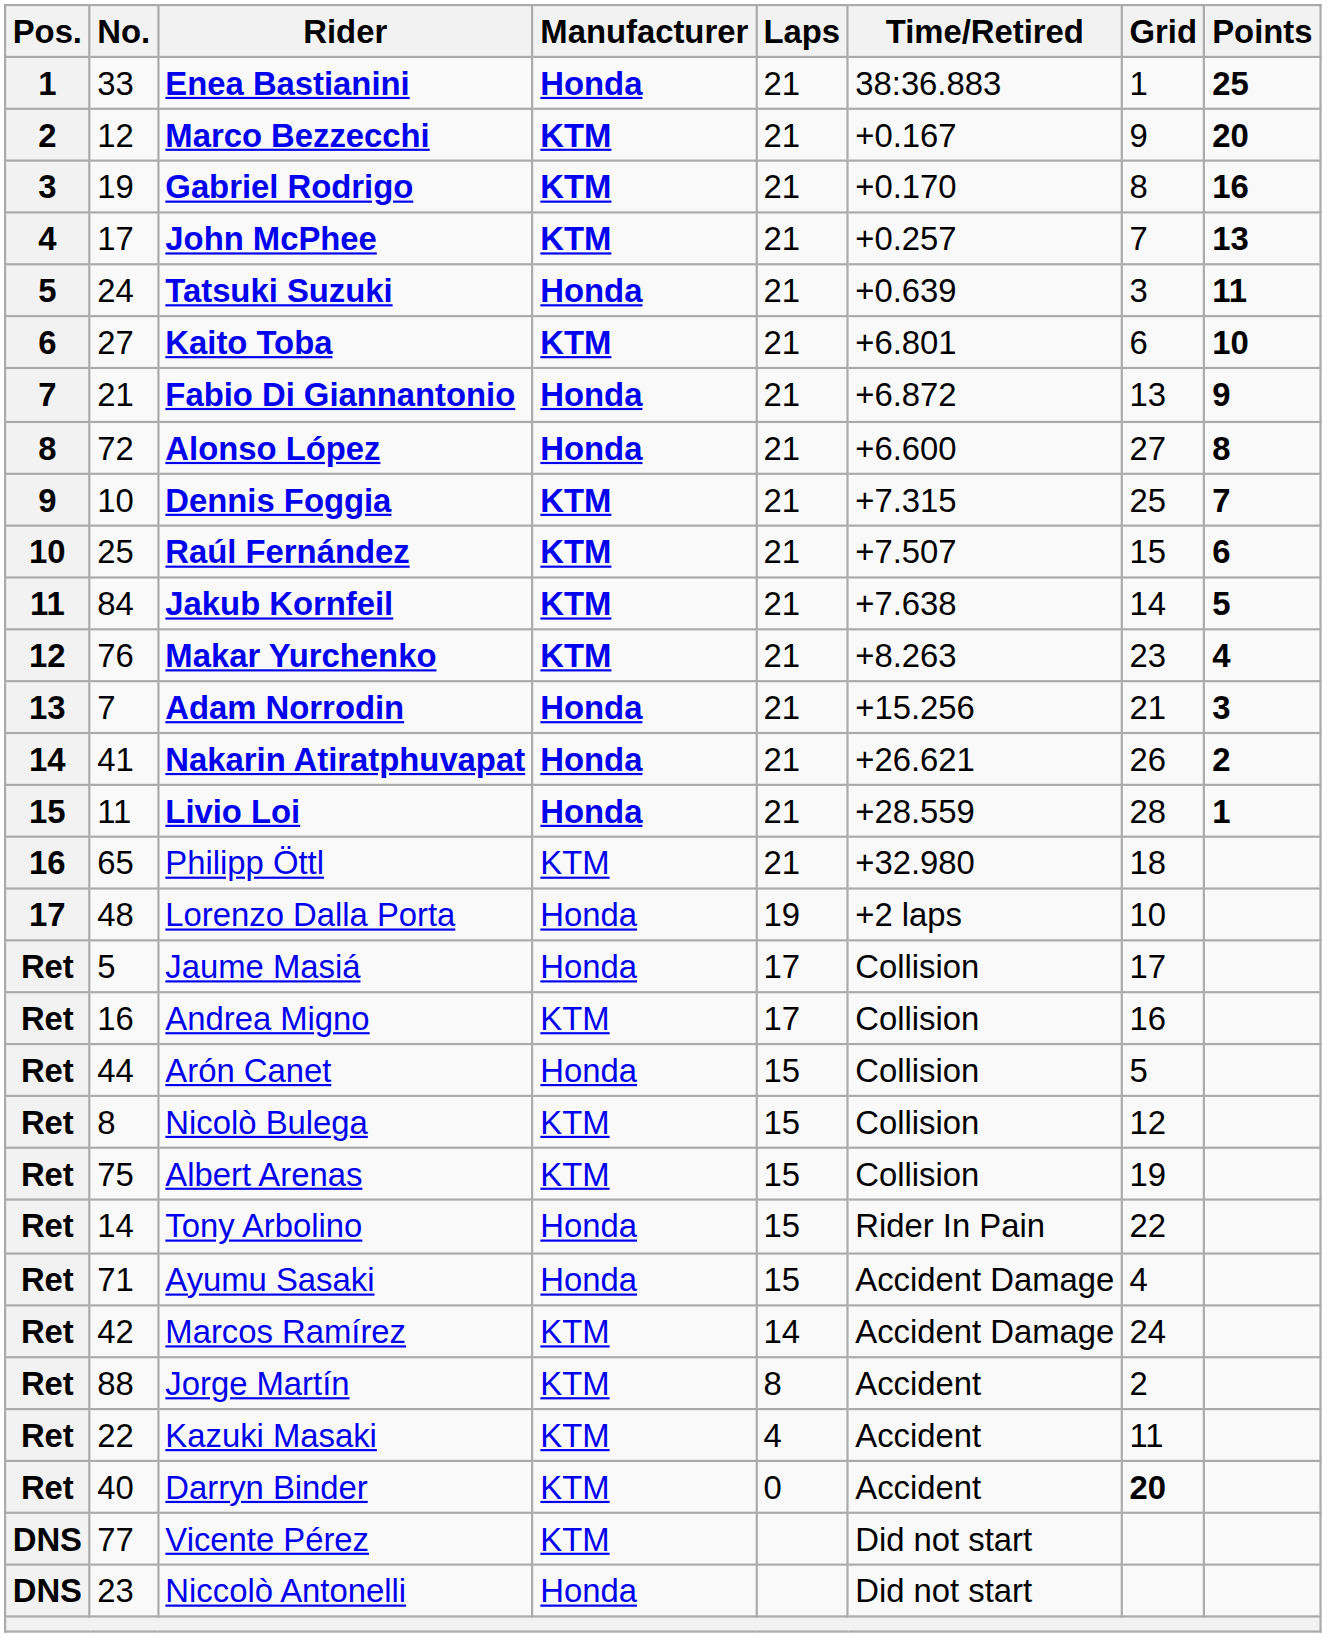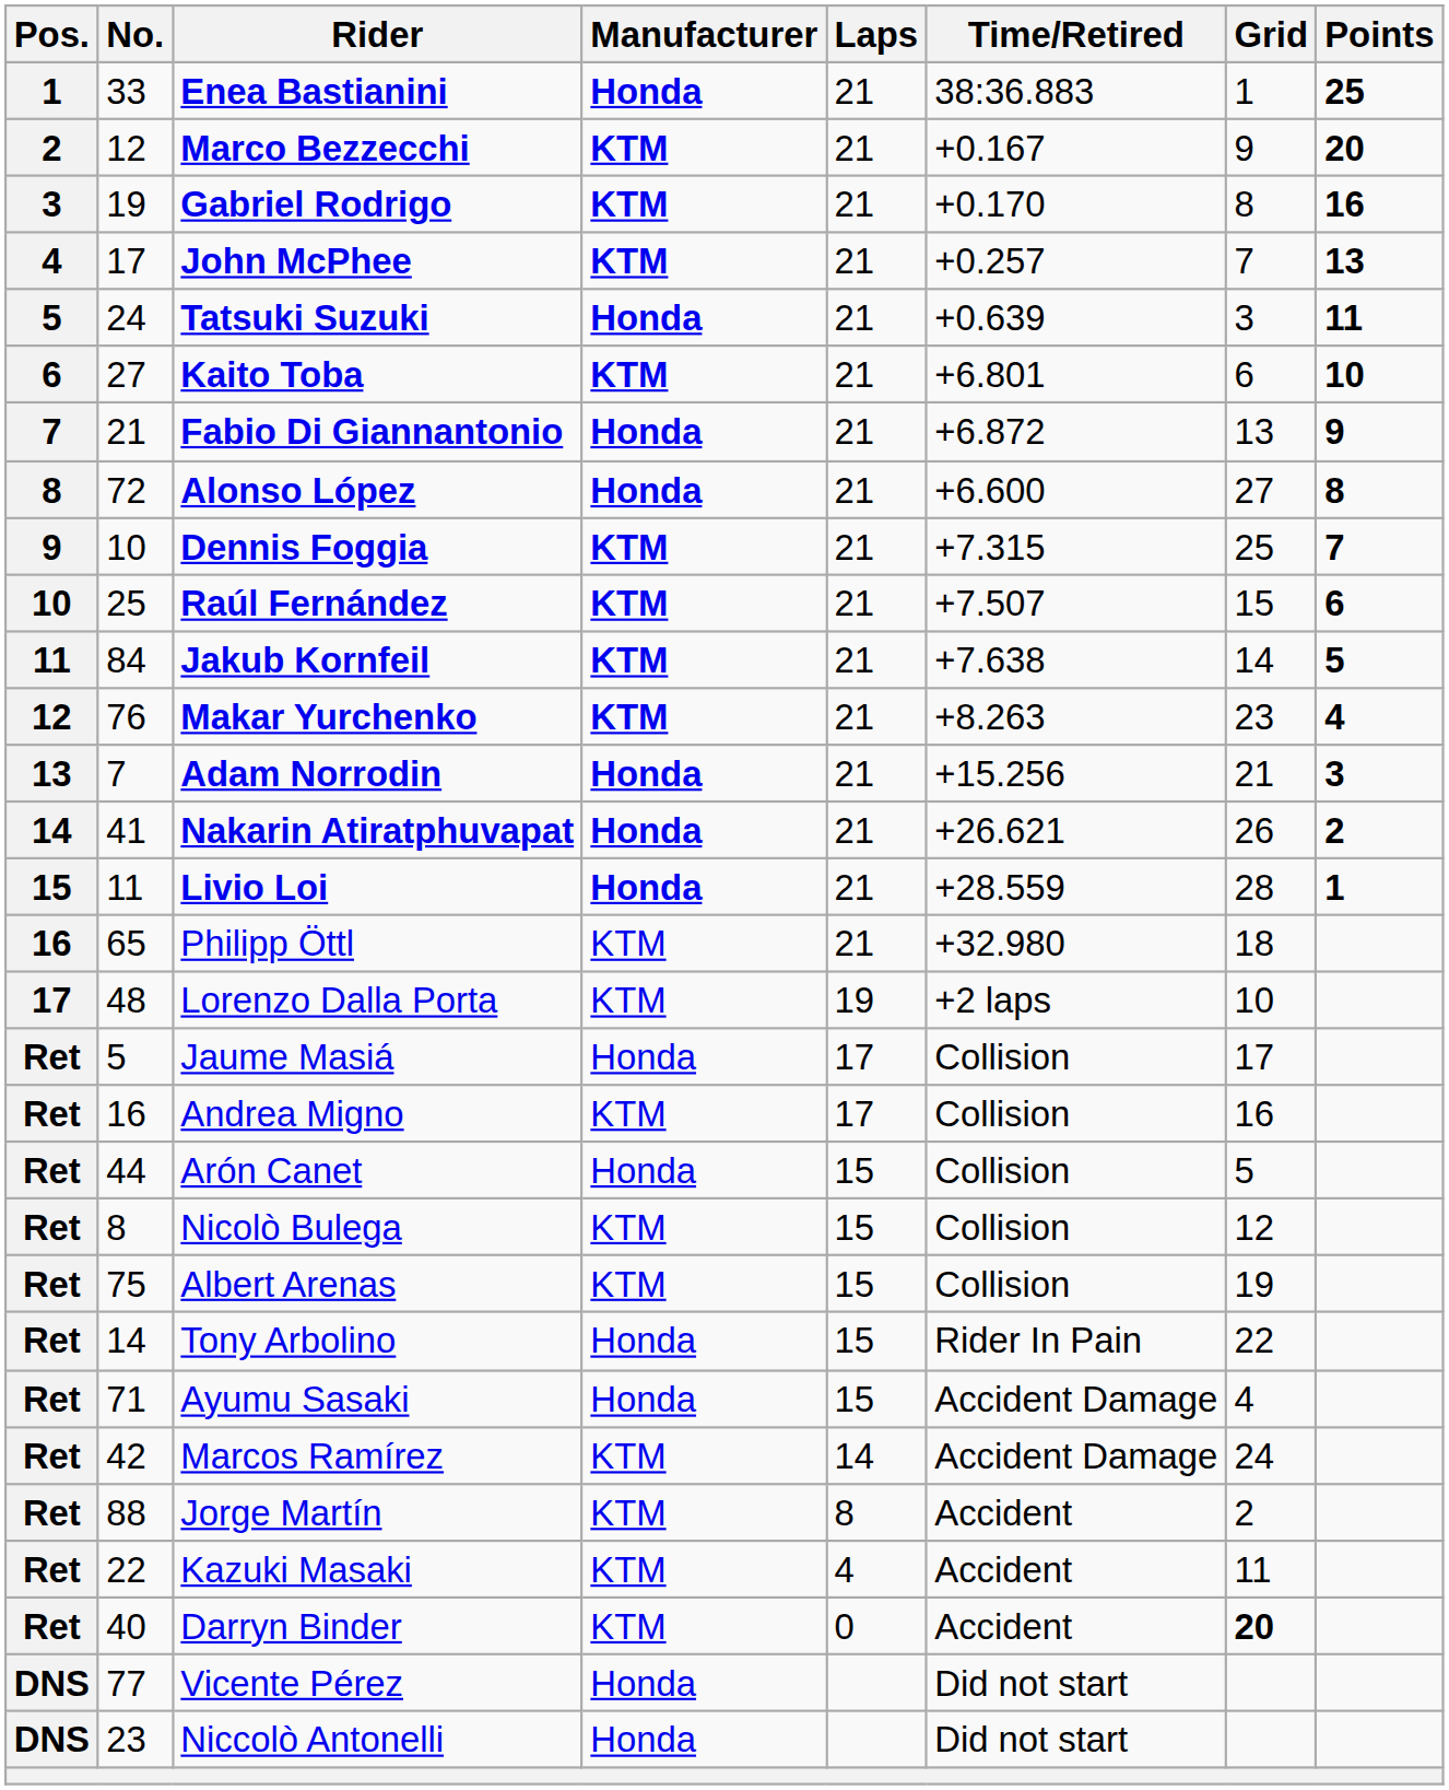Lorenzo Dalla Porta | Manufacturer: Honda -> KTM
Vicente Pérez | Manufacturer: KTM -> Honda
